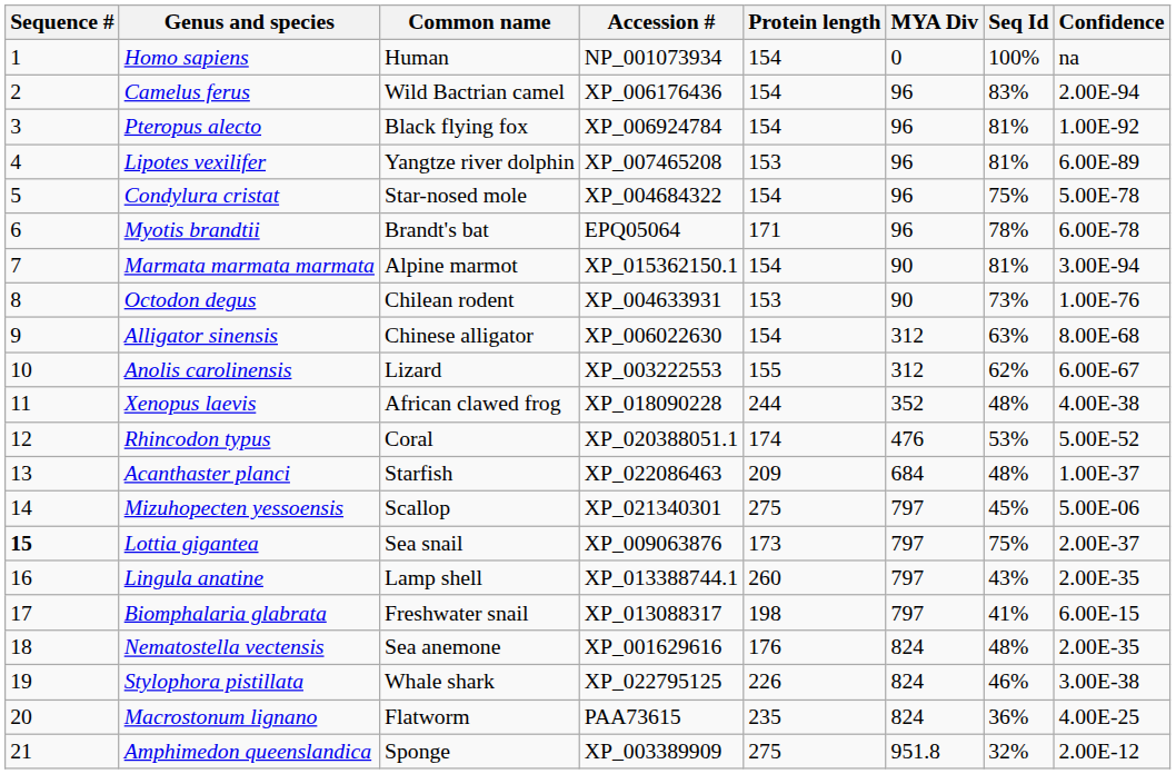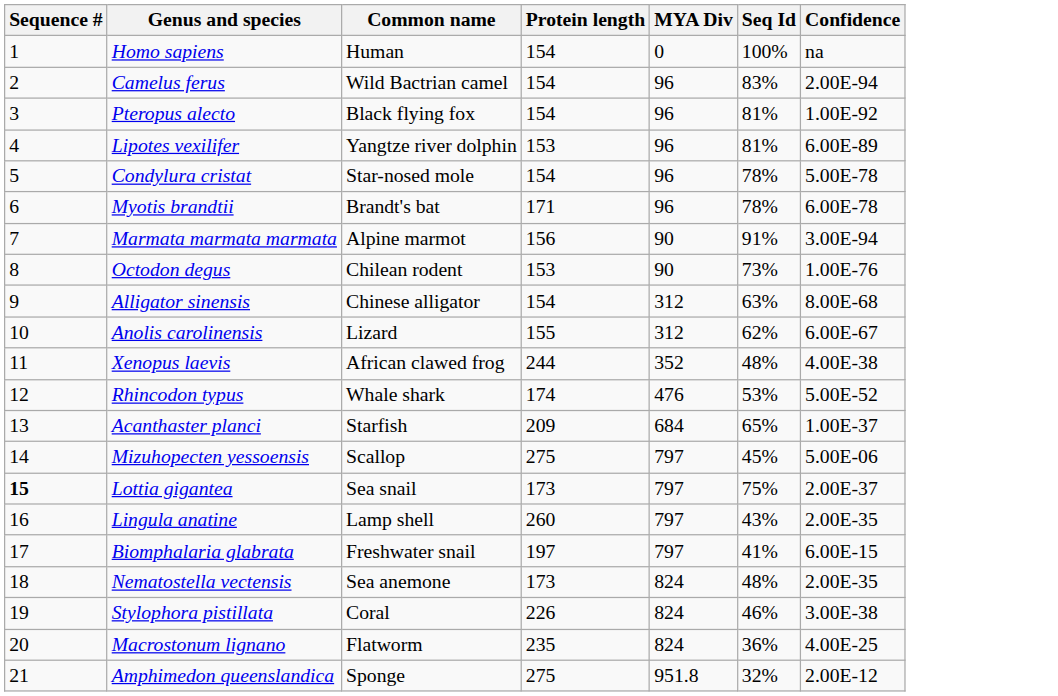- column: Accession # | NP_001073934 | XP_006176436 | XP_006924784 | XP_007465208 | XP_004684322 | EPQ05064 | XP_015362150.1 | XP_004633931 | XP_006022630 | XP_003222553 | XP_018090228 | XP_020388051.1 | XP_022086463 | XP_021340301 | XP_009063876 | XP_013388744.1 | XP_013088317 | XP_001629616 | XP_022795125 | PAA73615 | XP_003389909
Condylura cristat | Seq Id: 75% -> 78%
Marmata marmata marmata | Protein length: 154 -> 156
Marmata marmata marmata | Seq Id: 81% -> 91%
Rhincodon typus | Common name: Coral -> Whale shark
Acanthaster planci | Seq Id: 48% -> 65%
Biomphalaria glabrata | Protein length: 198 -> 197
Nematostella vectensis | Protein length: 176 -> 173
Stylophora pistillata | Common name: Whale shark -> Coral
